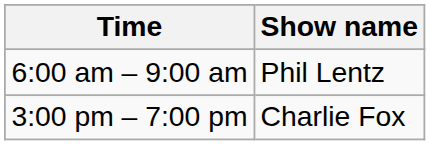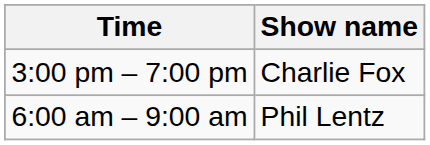rows swapped: 6:00 am – 9:00 am <-> 3:00 pm – 7:00 pm
